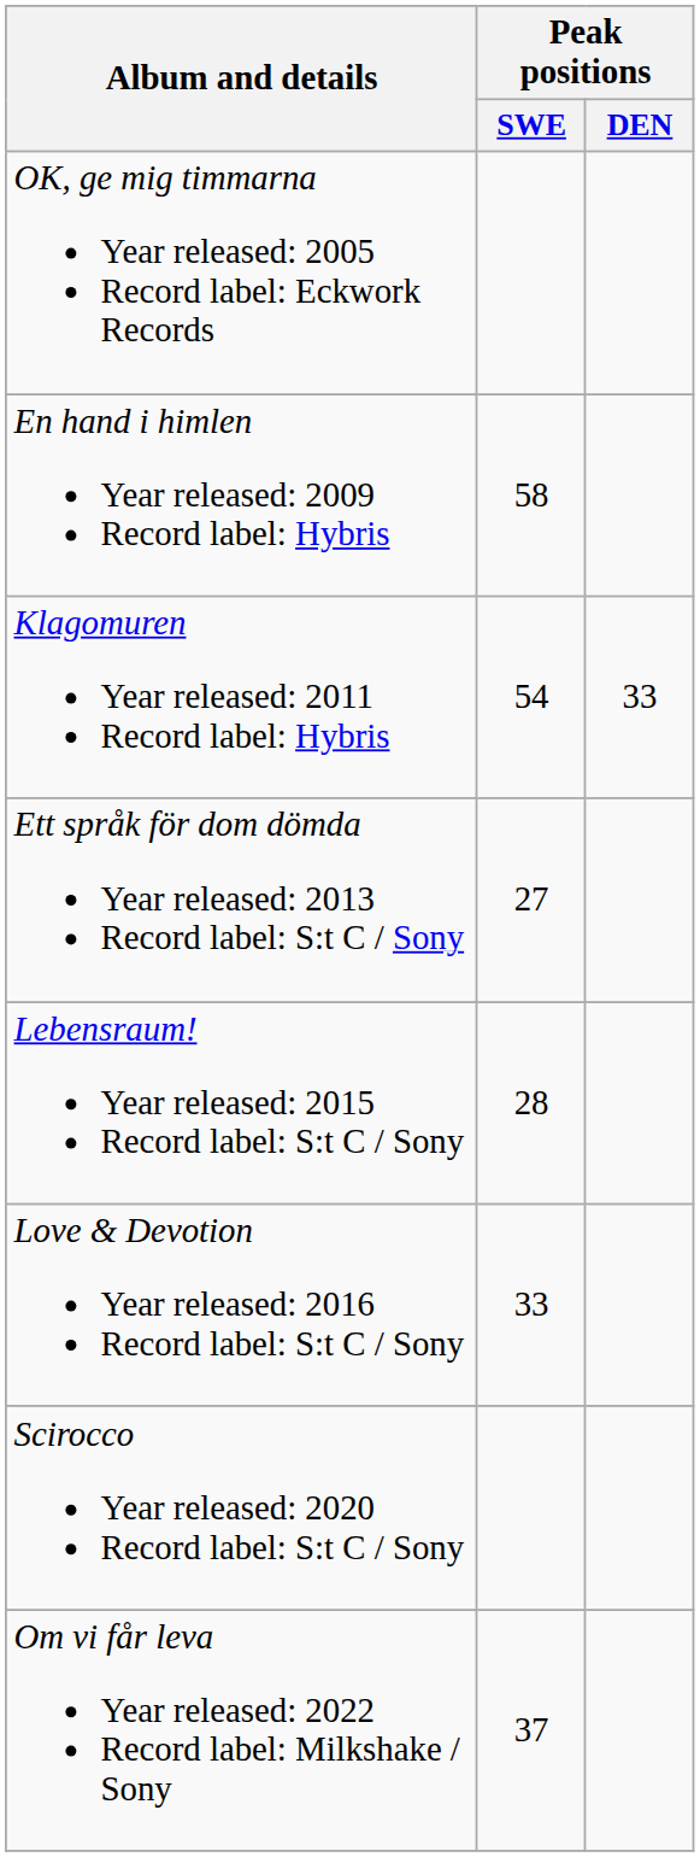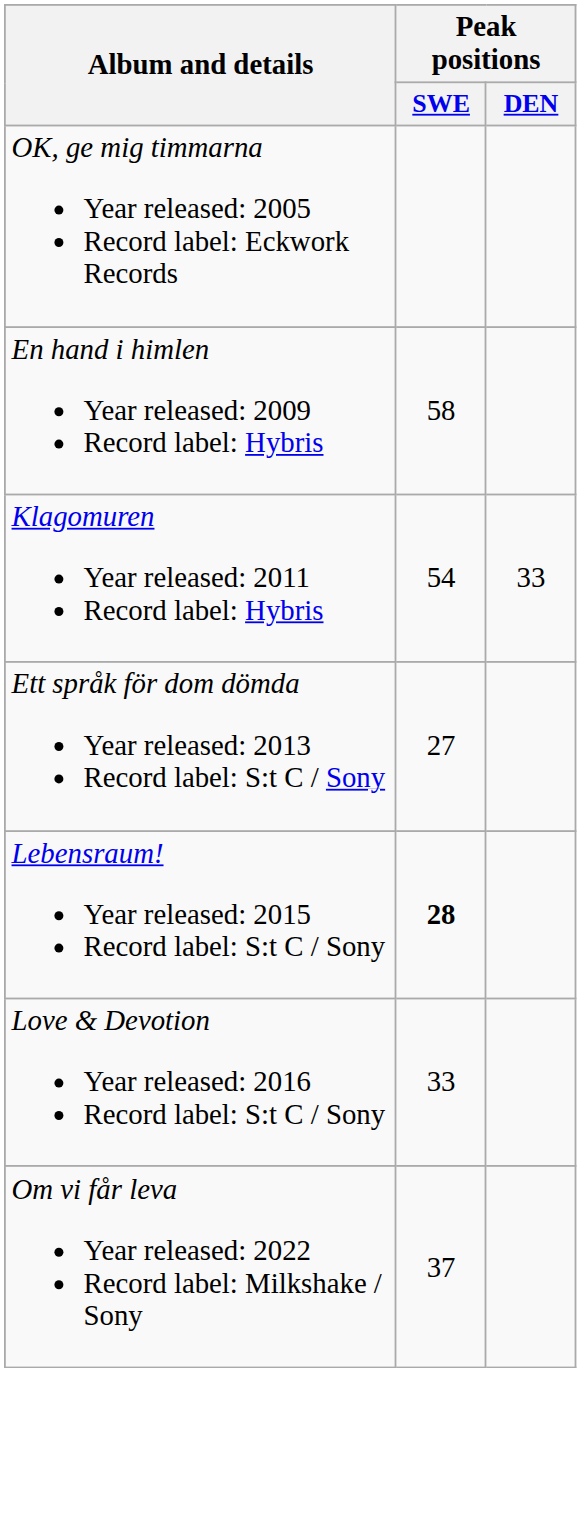Lebensraum! Year released: 2015 Record label: S:t C / Sony | Peak positions / SWE: normal -> bold
- row: Scirocco Year released: 2020 Record label: S:t C / Sony
